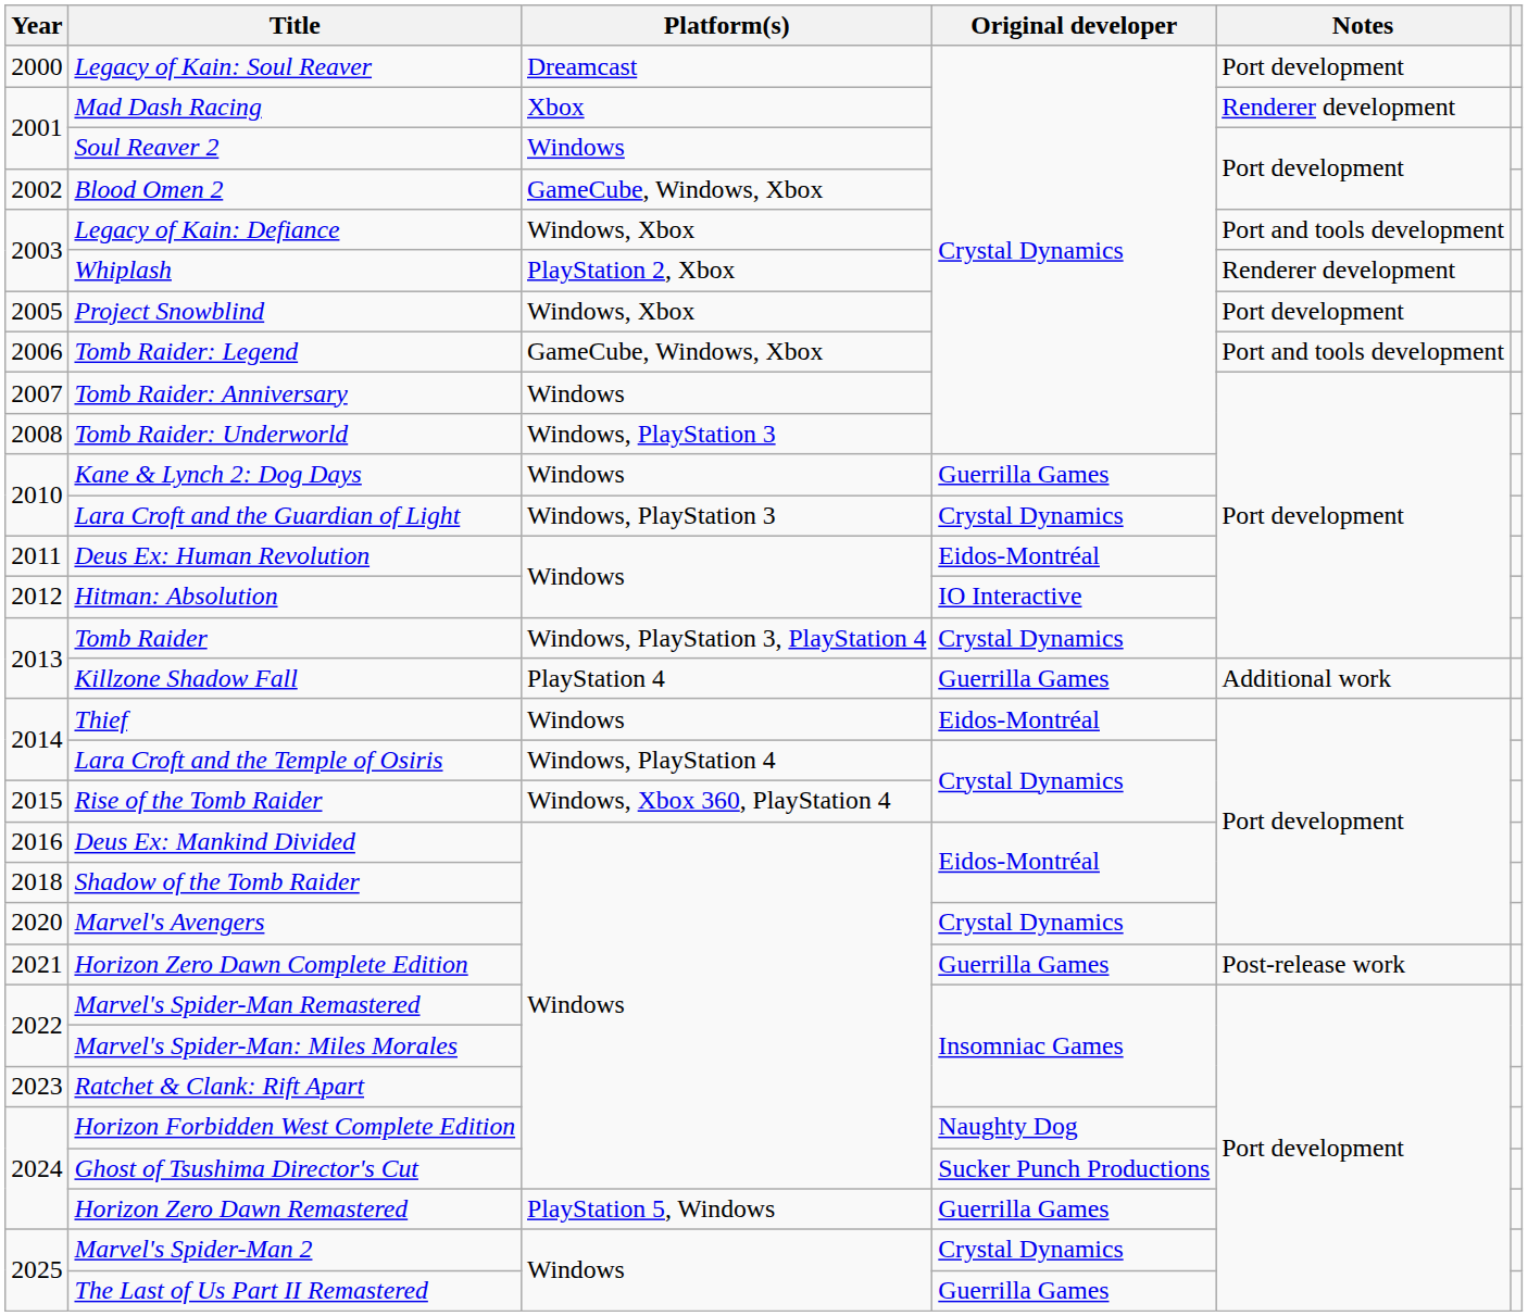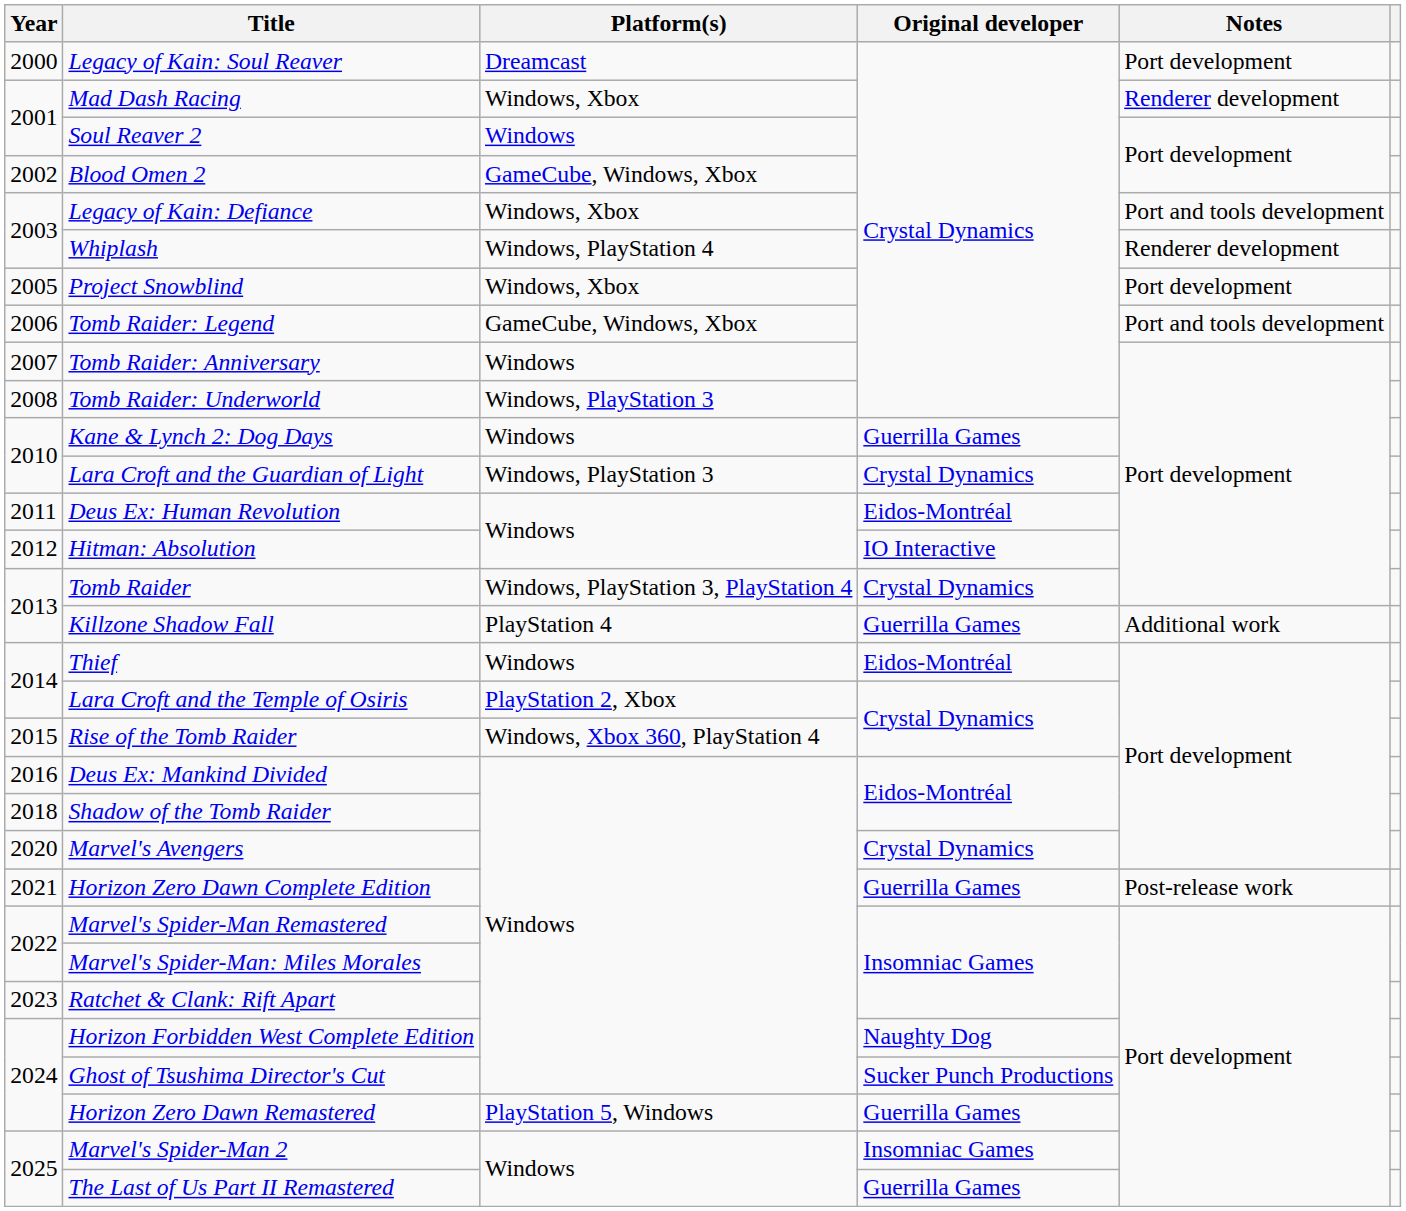Mad Dash Racing | Platform(s): Xbox -> Windows, Xbox
Whiplash | Platform(s): PlayStation 2, Xbox -> Windows, PlayStation 4
Lara Croft and the Temple of Osiris | Platform(s): Windows, PlayStation 4 -> PlayStation 2, Xbox
Marvel's Spider-Man 2 | Original developer: Crystal Dynamics -> Insomniac Games
